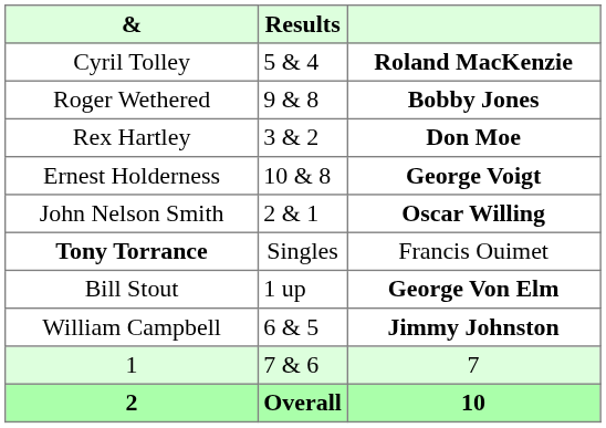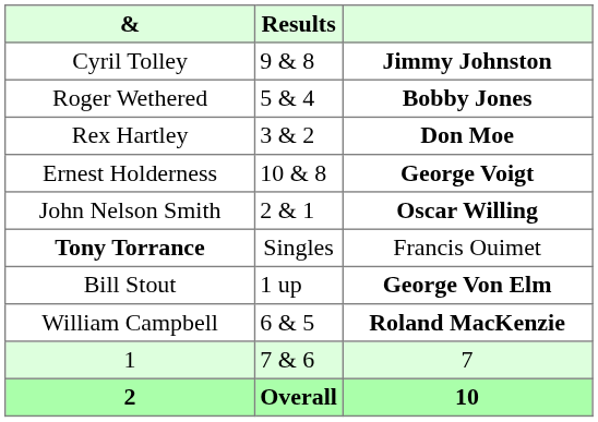Cyril Tolley | Results: 5 & 4 -> 9 & 8
Cyril Tolley | column 3: Roland MacKenzie -> Jimmy Johnston
Roger Wethered | Results: 9 & 8 -> 5 & 4
William Campbell | column 3: Jimmy Johnston -> Roland MacKenzie
